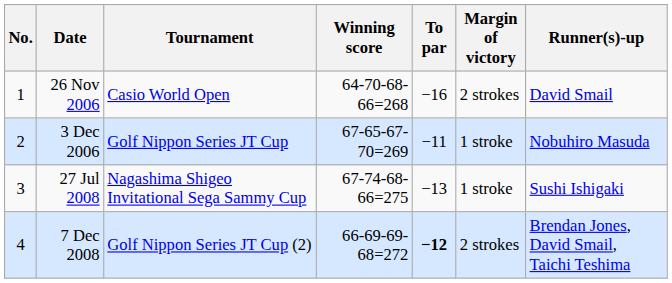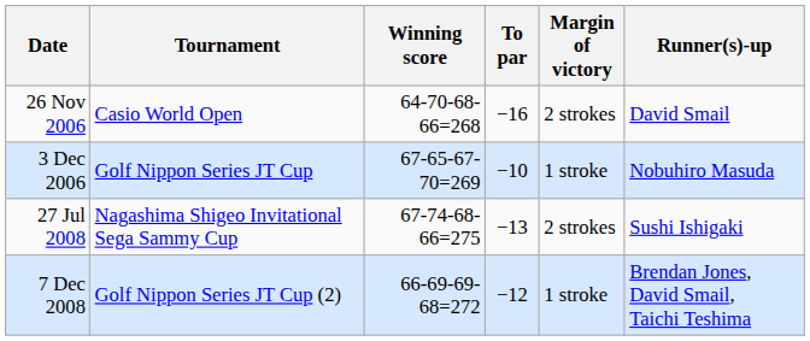- column: No. | 1 | 2 | 3 | 4
3 Dec 2006 | To par: −11 -> −10
27 Jul 2008 | Margin of victory: 1 stroke -> 2 strokes
7 Dec 2008 | To par: bold -> normal
7 Dec 2008 | Margin of victory: 2 strokes -> 1 stroke
